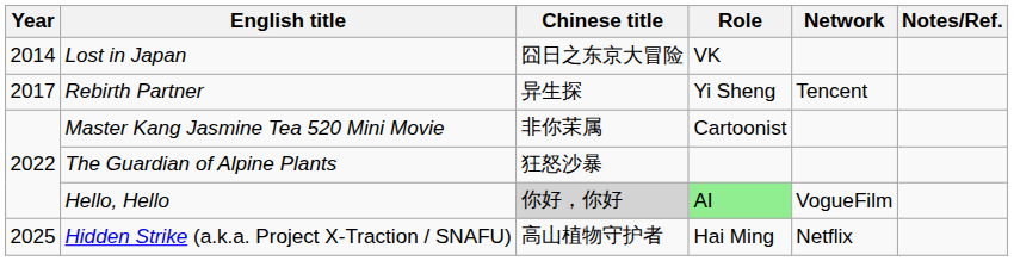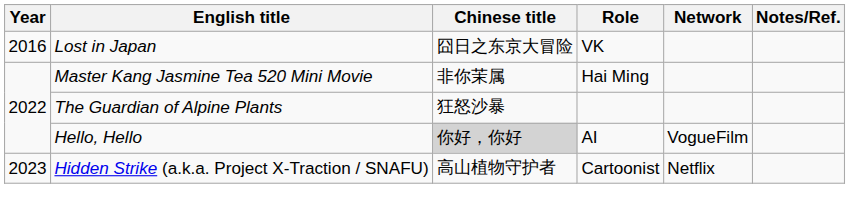Lost in Japan | Year: 2014 -> 2016
- row: 2017 | Rebirth Partner | 异生探 | Yi Sheng | Tencent
Master Kang Jasmine Tea 520 Mini Movie | Role: Cartoonist -> Hai Ming
Hello, Hello | Role: lightgreen background -> no background
Hidden Strike (a.k.a. Project X-Traction / SNAFU) | Year: 2025 -> 2023
Hidden Strike (a.k.a. Project X-Traction / SNAFU) | Role: Hai Ming -> Cartoonist
